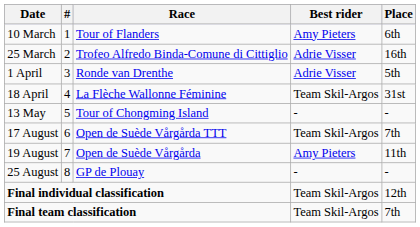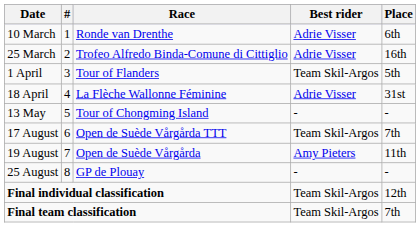10 March | Race: Tour of Flanders -> Ronde van Drenthe
10 March | Best rider: Amy Pieters -> Adrie Visser
1 April | Race: Ronde van Drenthe -> Tour of Flanders
1 April | Best rider: Adrie Visser -> Team Skil-Argos
18 April | Best rider: Team Skil-Argos -> Adrie Visser
